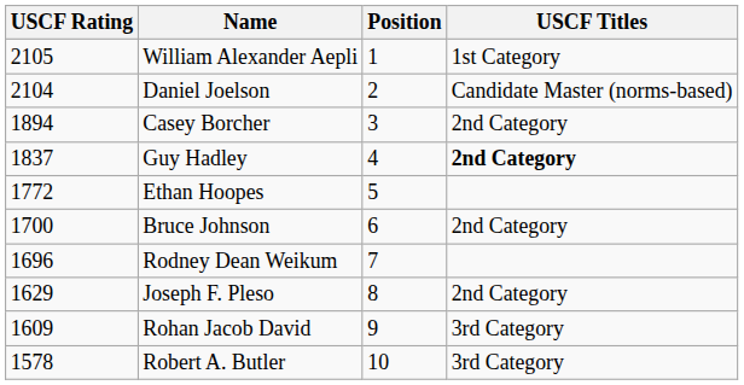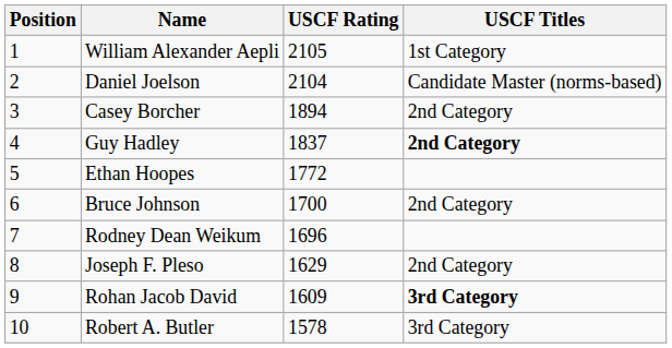columns swapped: Position <-> USCF Rating
Rohan Jacob David | USCF Titles: normal -> bold
